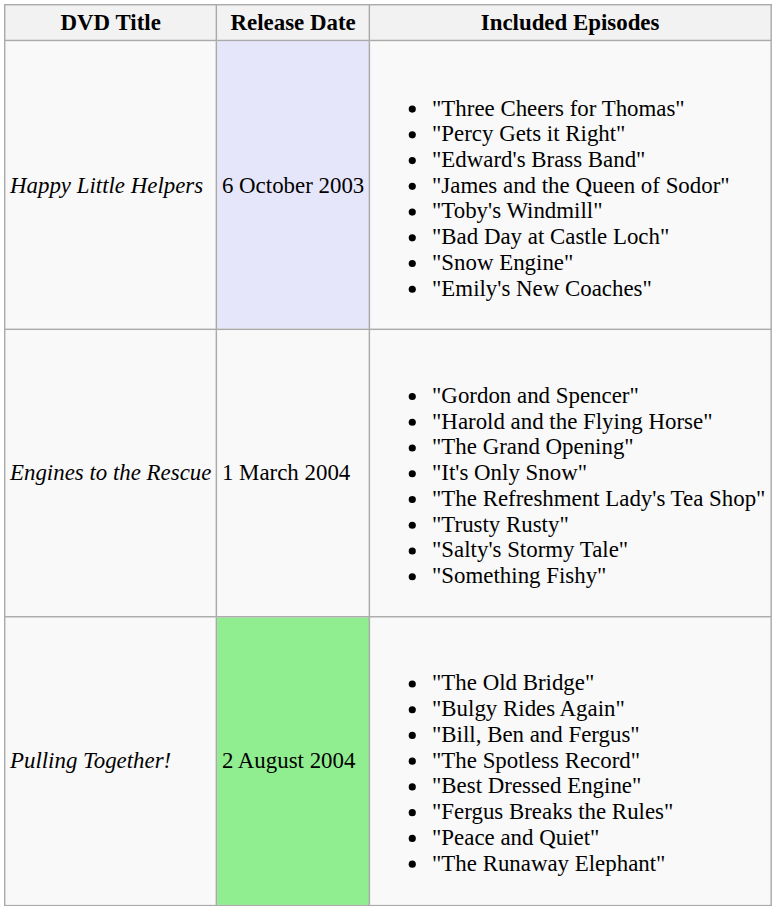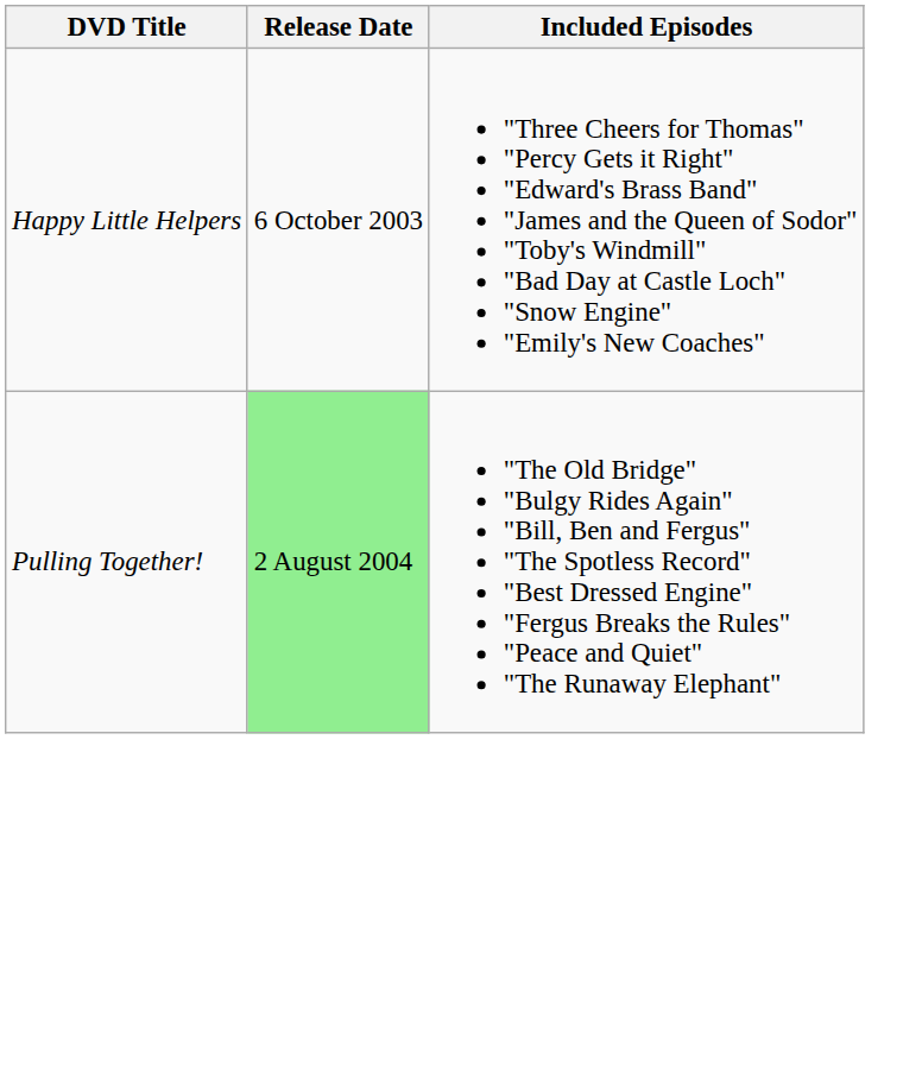Happy Little Helpers | Release Date: lavender background -> no background
- row: Engines to the Rescue | 1 March 2004 | "Gordon and Spencer" "Harold and the Flying Horse" "The Grand Opening" "It's Only Snow" "The Refreshment Lady's Tea Shop" "Trusty Rusty" "Salty's Stormy Tale" "Something Fishy"
